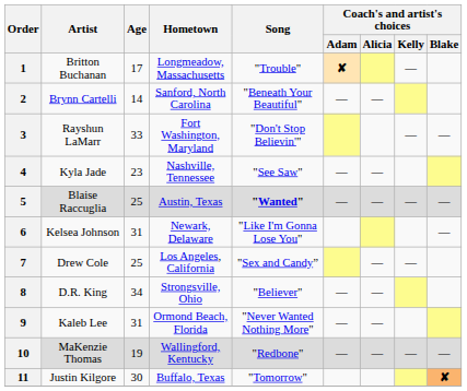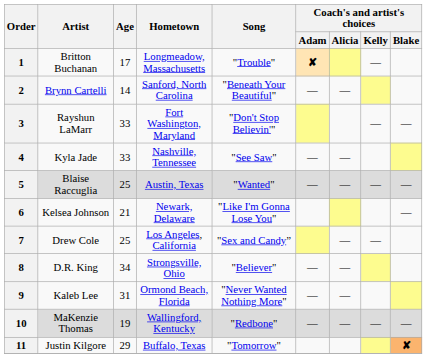4 | Age: 23 -> 33
5 | Song: bold -> normal
6 | Age: 31 -> 21
11 | Age: 30 -> 29
